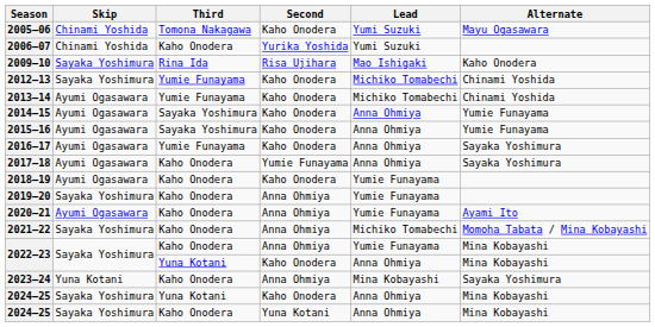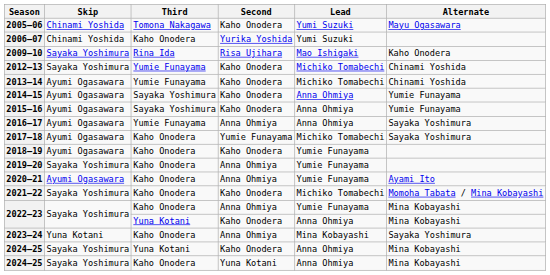2016–17 | Second: Kaho Onodera -> Anna Ohmiya
2017–18 | Lead: Anna Ohmiya -> Michiko Tomabechi
2021–22 | Second: Anna Ohmiya -> Kaho Onodera
